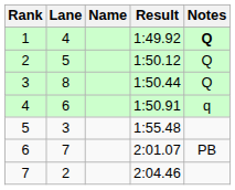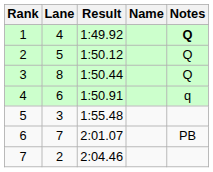columns swapped: Name <-> Result
